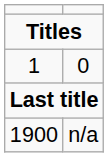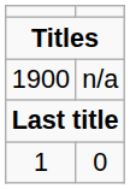rows swapped: 1 <-> 1900
